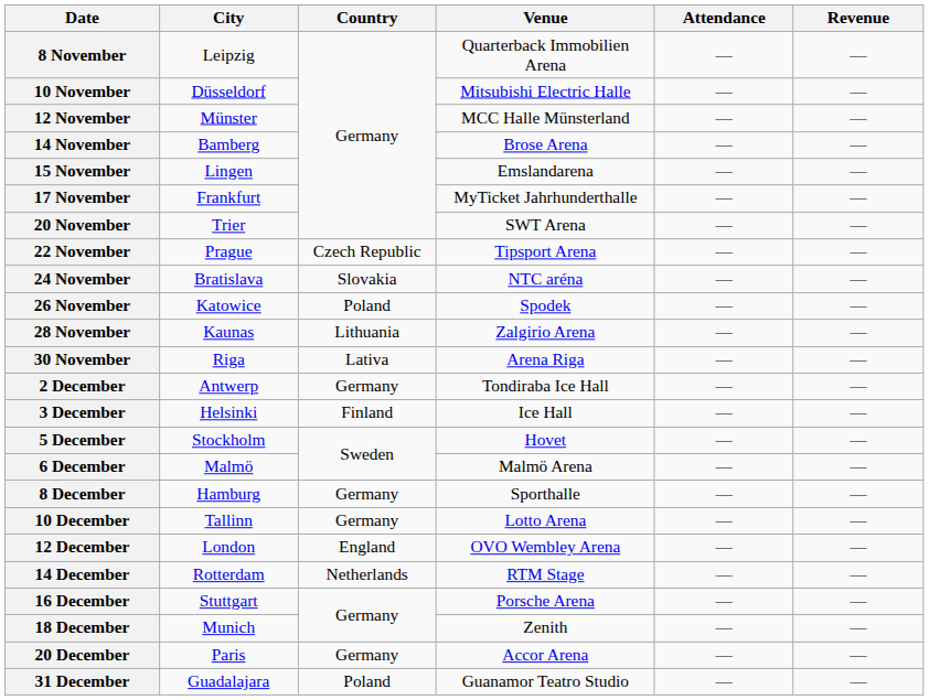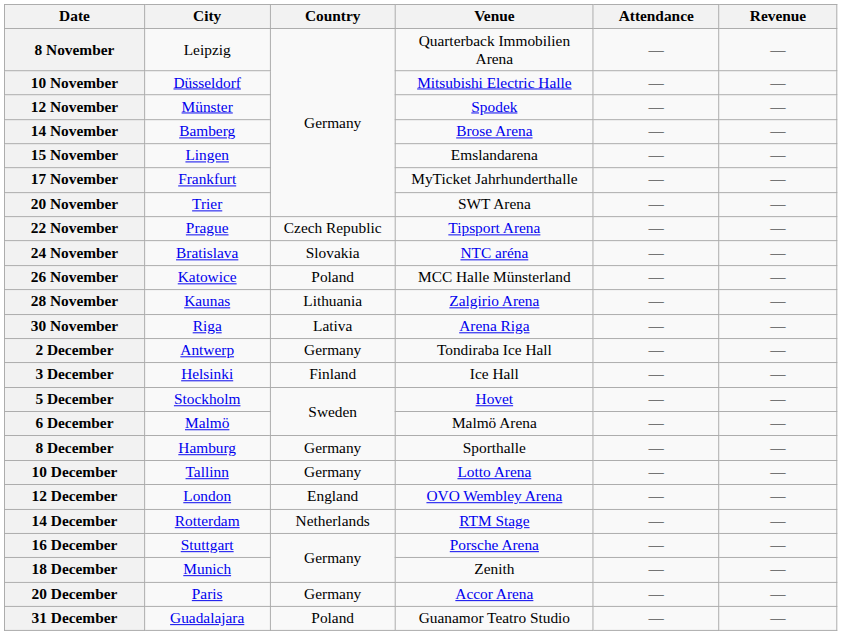12 November | Venue: MCC Halle Münsterland -> Spodek
26 November | Venue: Spodek -> MCC Halle Münsterland
